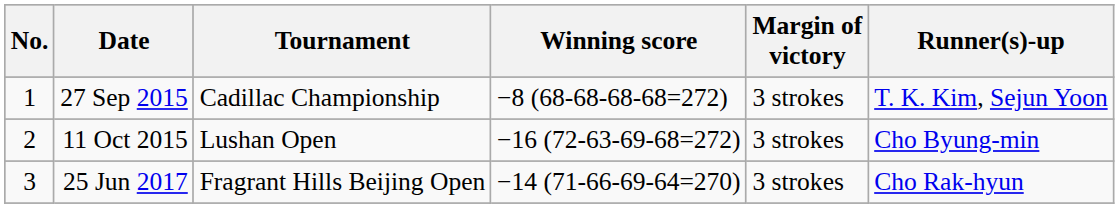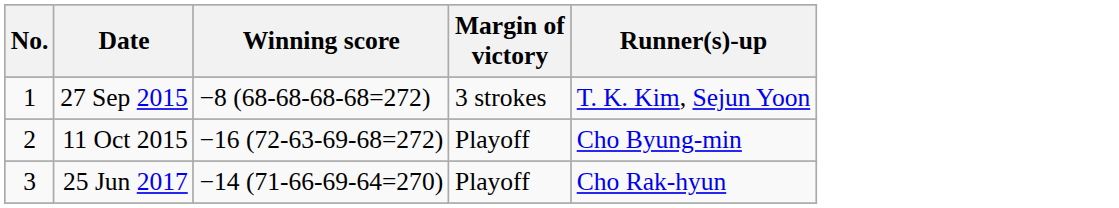- column: Tournament | Cadillac Championship | Lushan Open | Fragrant Hills Beijing Open
11 Oct 2015 | Margin of victory: 3 strokes -> Playoff
25 Jun 2017 | Margin of victory: 3 strokes -> Playoff
